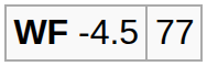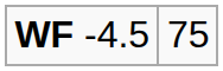WF -4.5 | column 2: 77 -> 75
